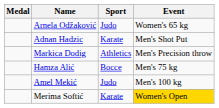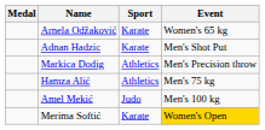Arnela Odžaković | Sport: Judo -> Karate
Hamza Alić | Sport: Bocce -> Athletics
